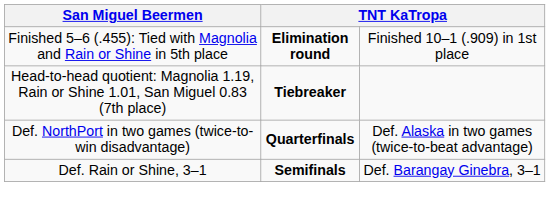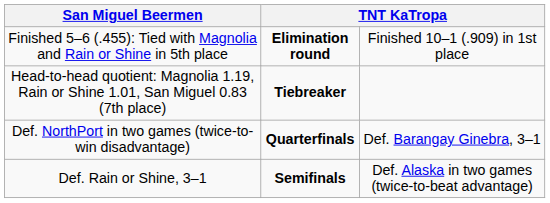Def. NorthPort in two games (twice-to-win disadvantage) | column 4: Def. Alaska in two games (twice-to-beat advantage) -> Def. Barangay Ginebra, 3–1
Def. Rain or Shine, 3–1 | column 4: Def. Barangay Ginebra, 3–1 -> Def. Alaska in two games (twice-to-beat advantage)
